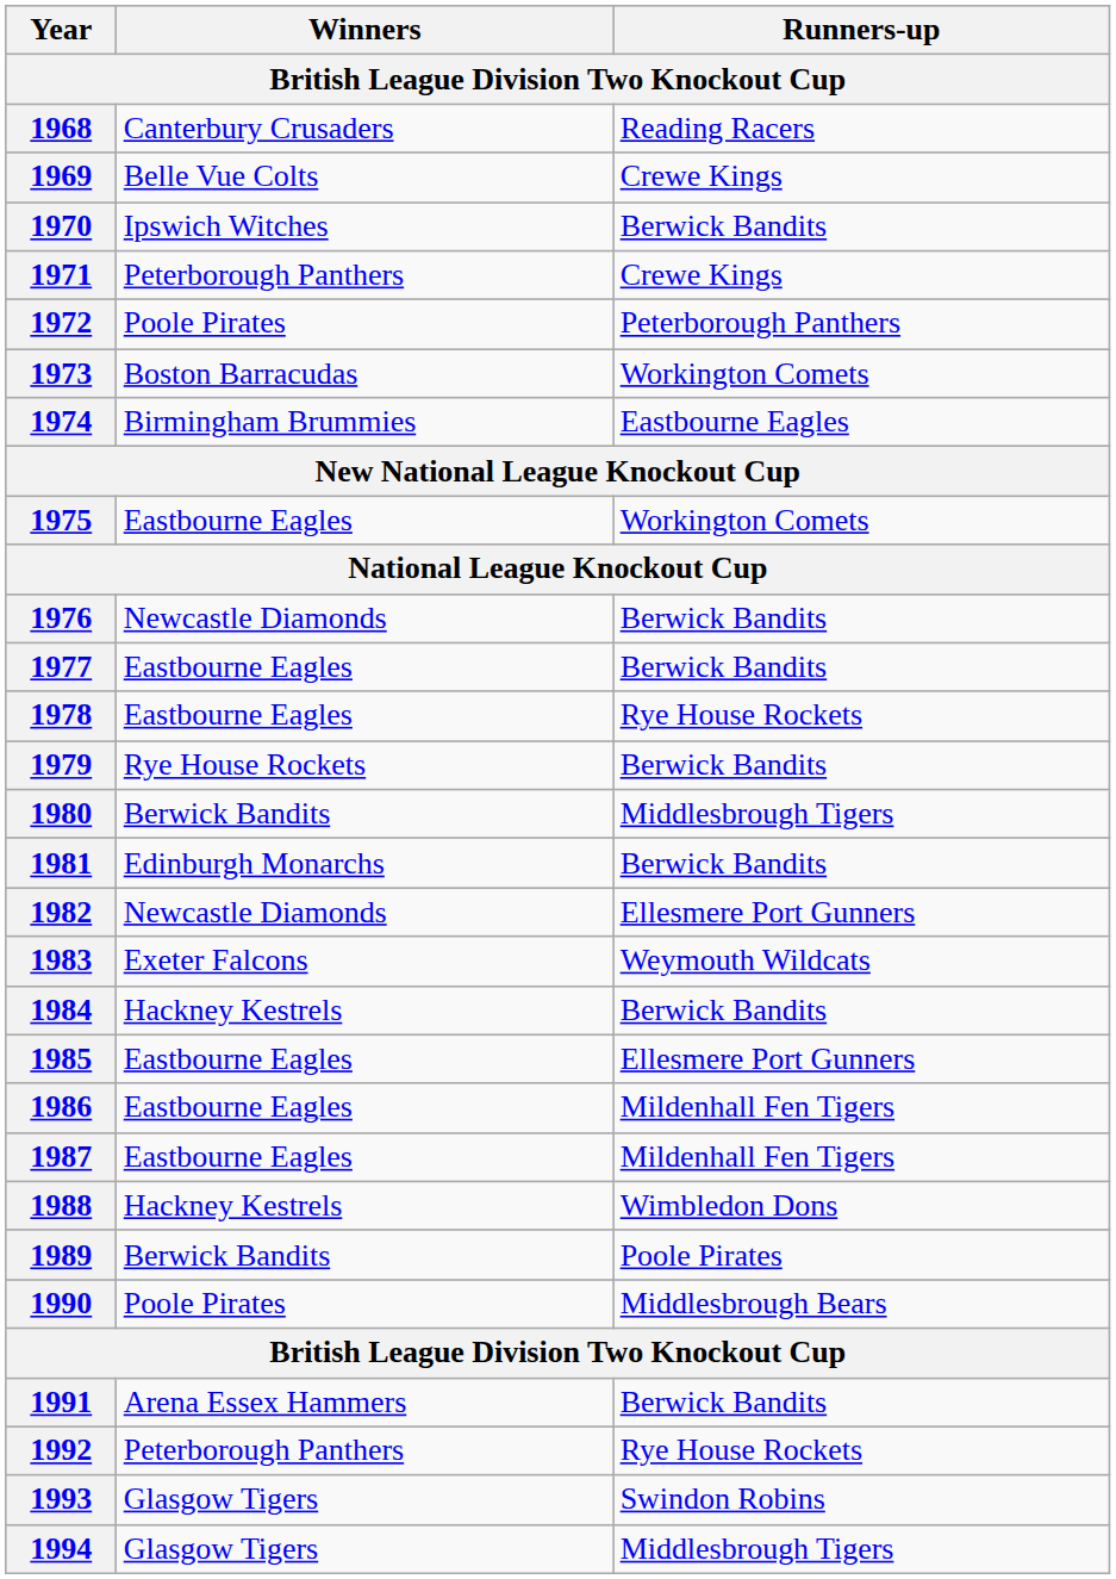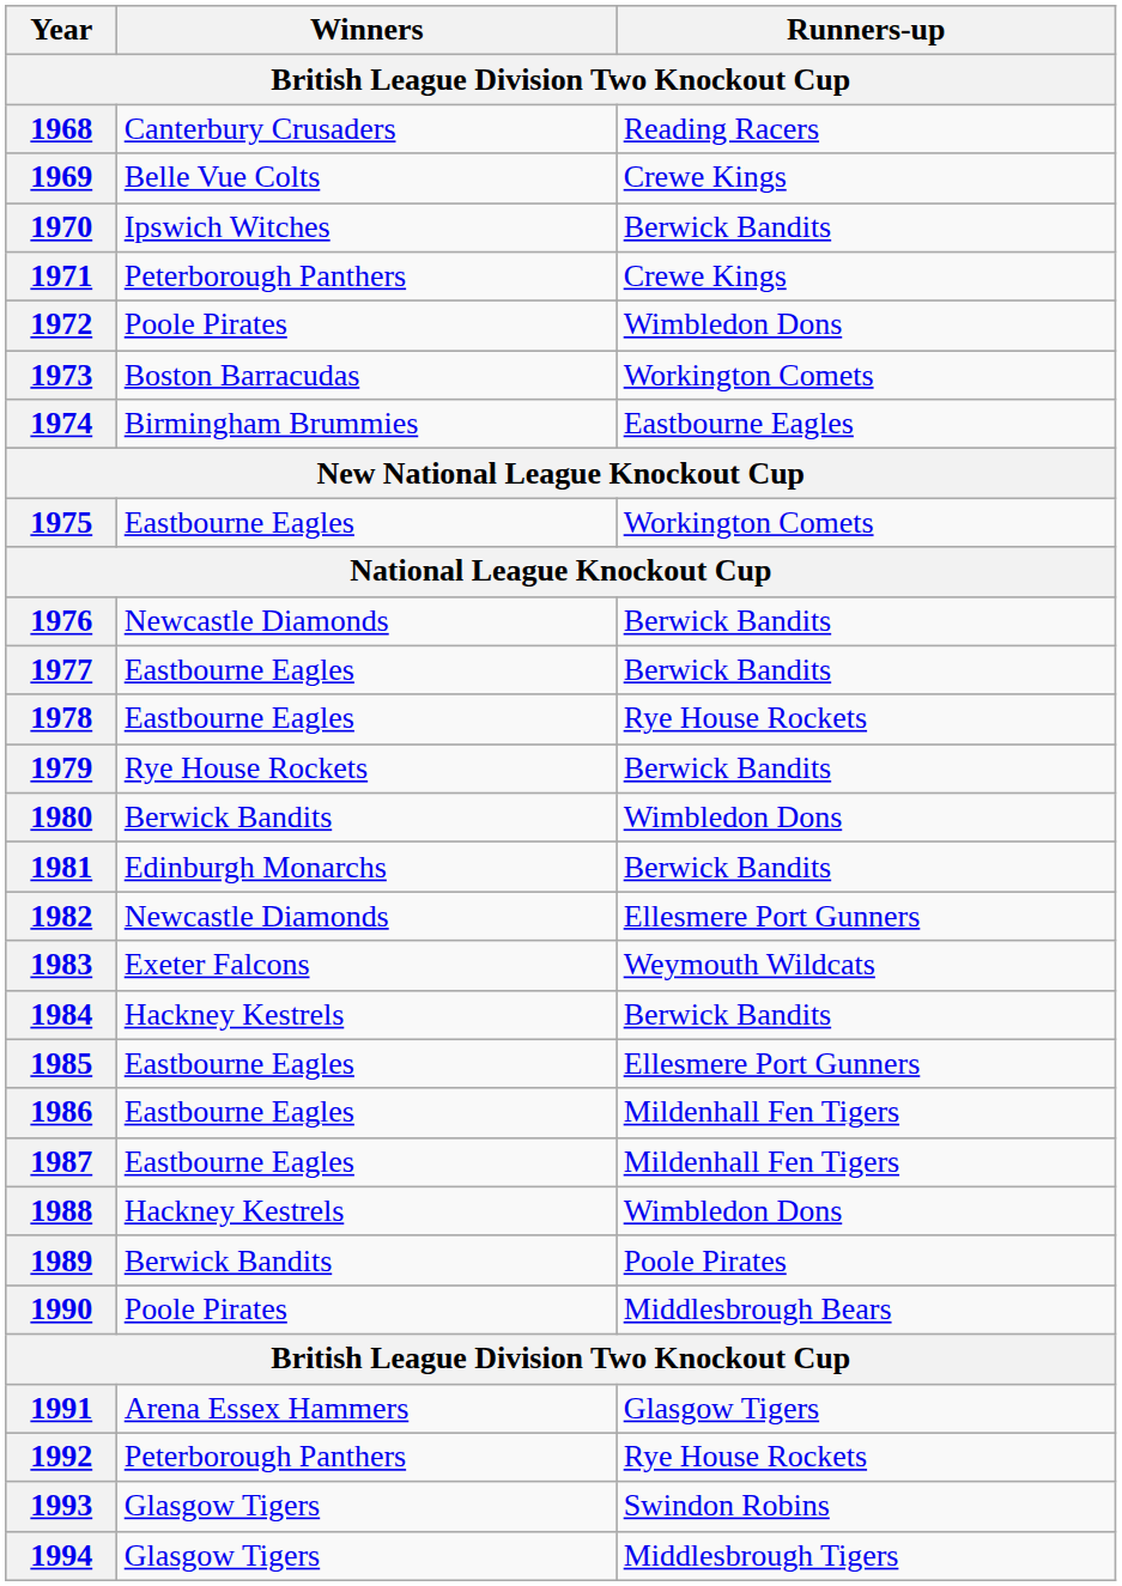1972 | Runners-up: Peterborough Panthers -> Wimbledon Dons
1980 | Runners-up: Middlesbrough Tigers -> Wimbledon Dons
1991 | Runners-up: Berwick Bandits -> Glasgow Tigers
